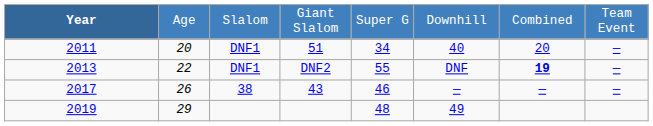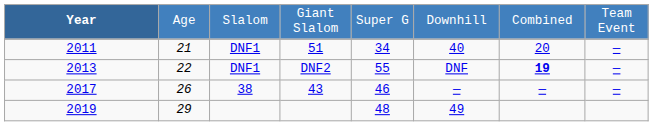2011 | column 2: 20 -> 21
